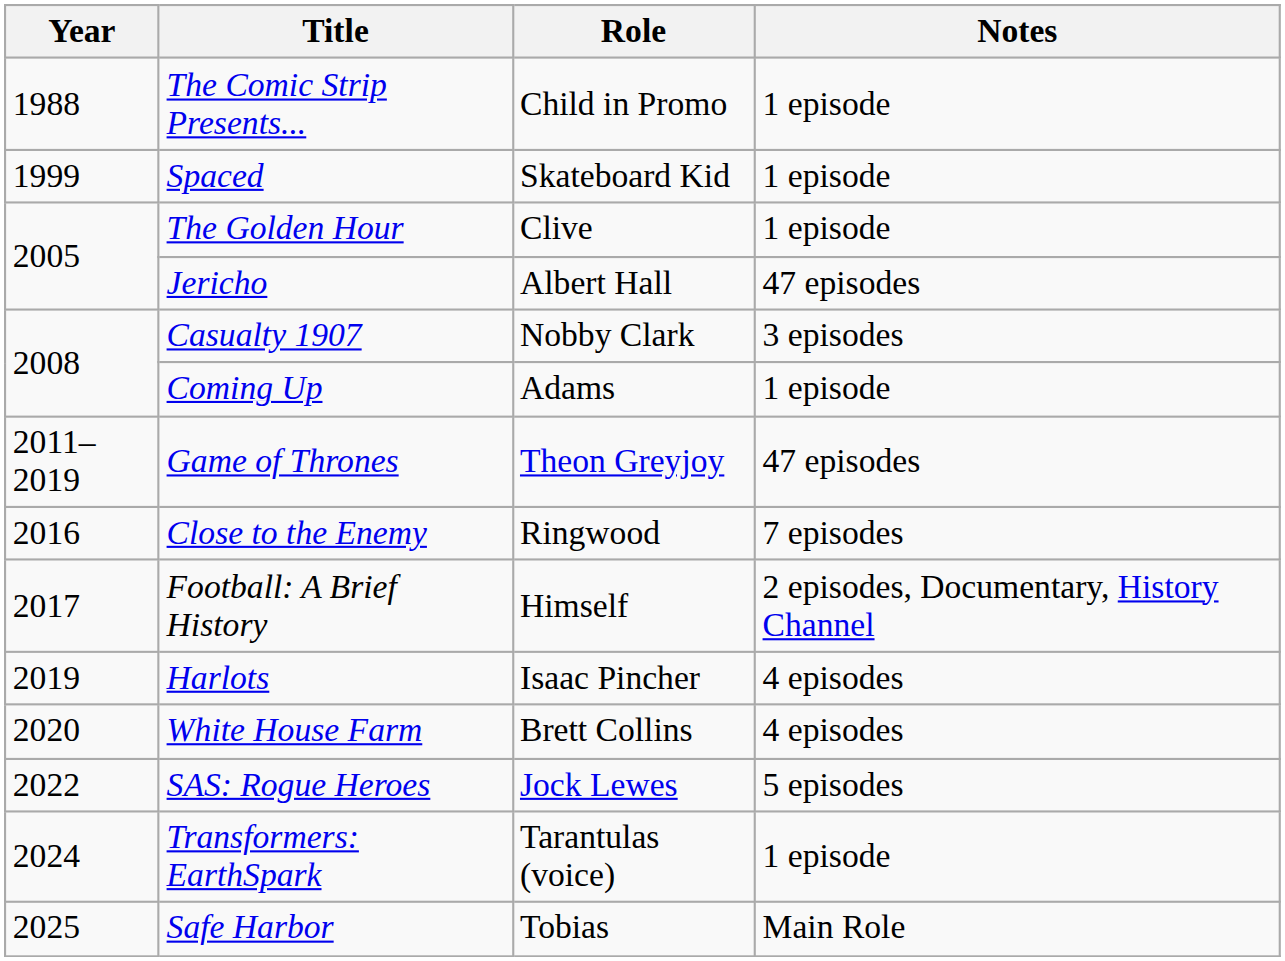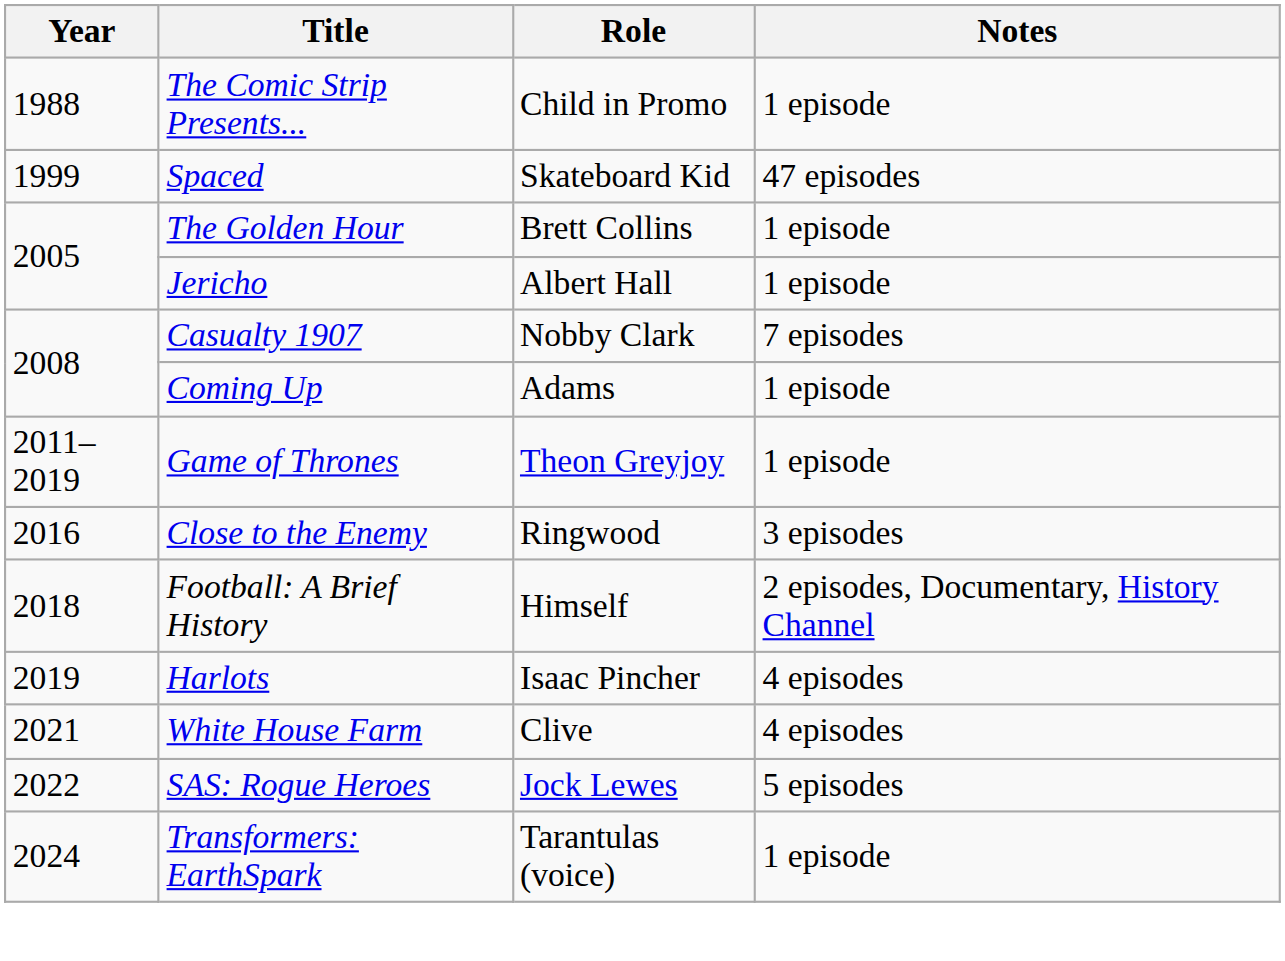Spaced | Notes: 1 episode -> 47 episodes
The Golden Hour | Role: Clive -> Brett Collins
Jericho | Notes: 47 episodes -> 1 episode
Casualty 1907 | Notes: 3 episodes -> 7 episodes
Game of Thrones | Notes: 47 episodes -> 1 episode
Close to the Enemy | Notes: 7 episodes -> 3 episodes
Football: A Brief History | Year: 2017 -> 2018
White House Farm | Year: 2020 -> 2021
White House Farm | Role: Brett Collins -> Clive
- row: 2025 | Safe Harbor | Tobias | Main Role
